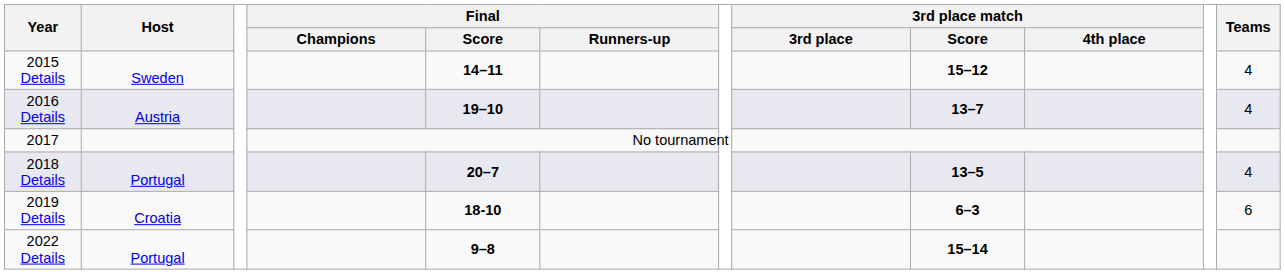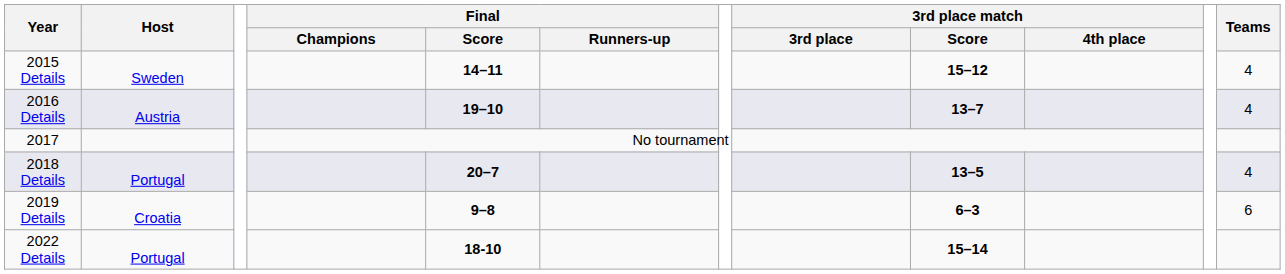2019 Details | Final / Score: 18-10 -> 9–8
2022 Details | Final / Score: 9–8 -> 18-10
